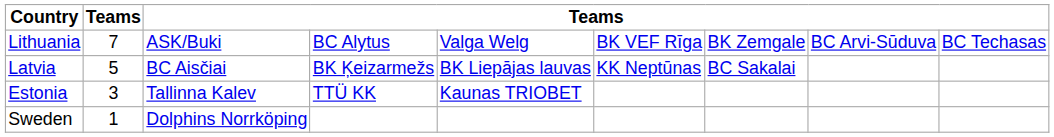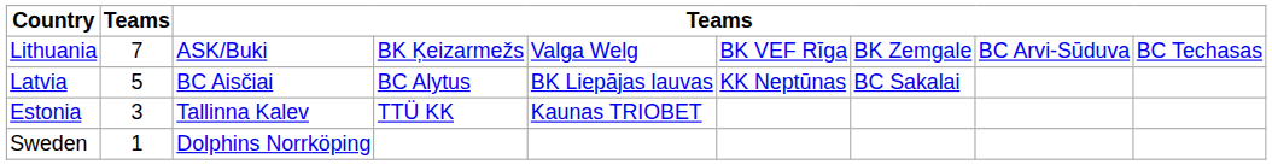Lithuania | column 4: BC Alytus -> BK Ķeizarmežs
Latvia | column 4: BK Ķeizarmežs -> BC Alytus
